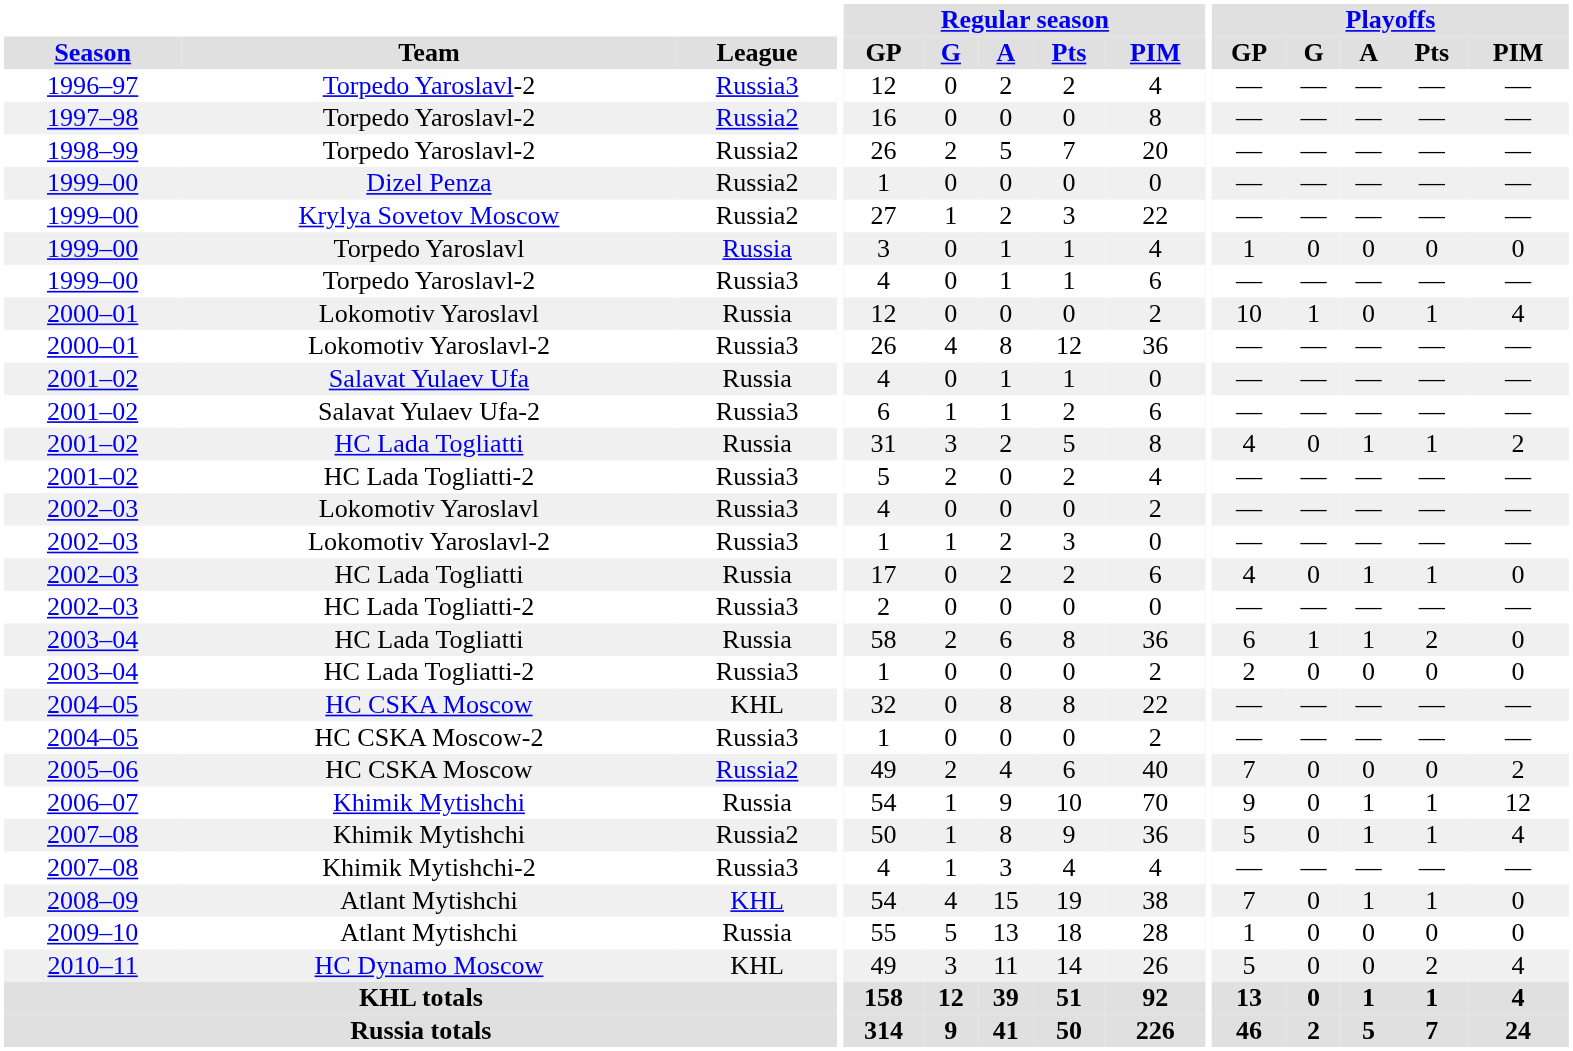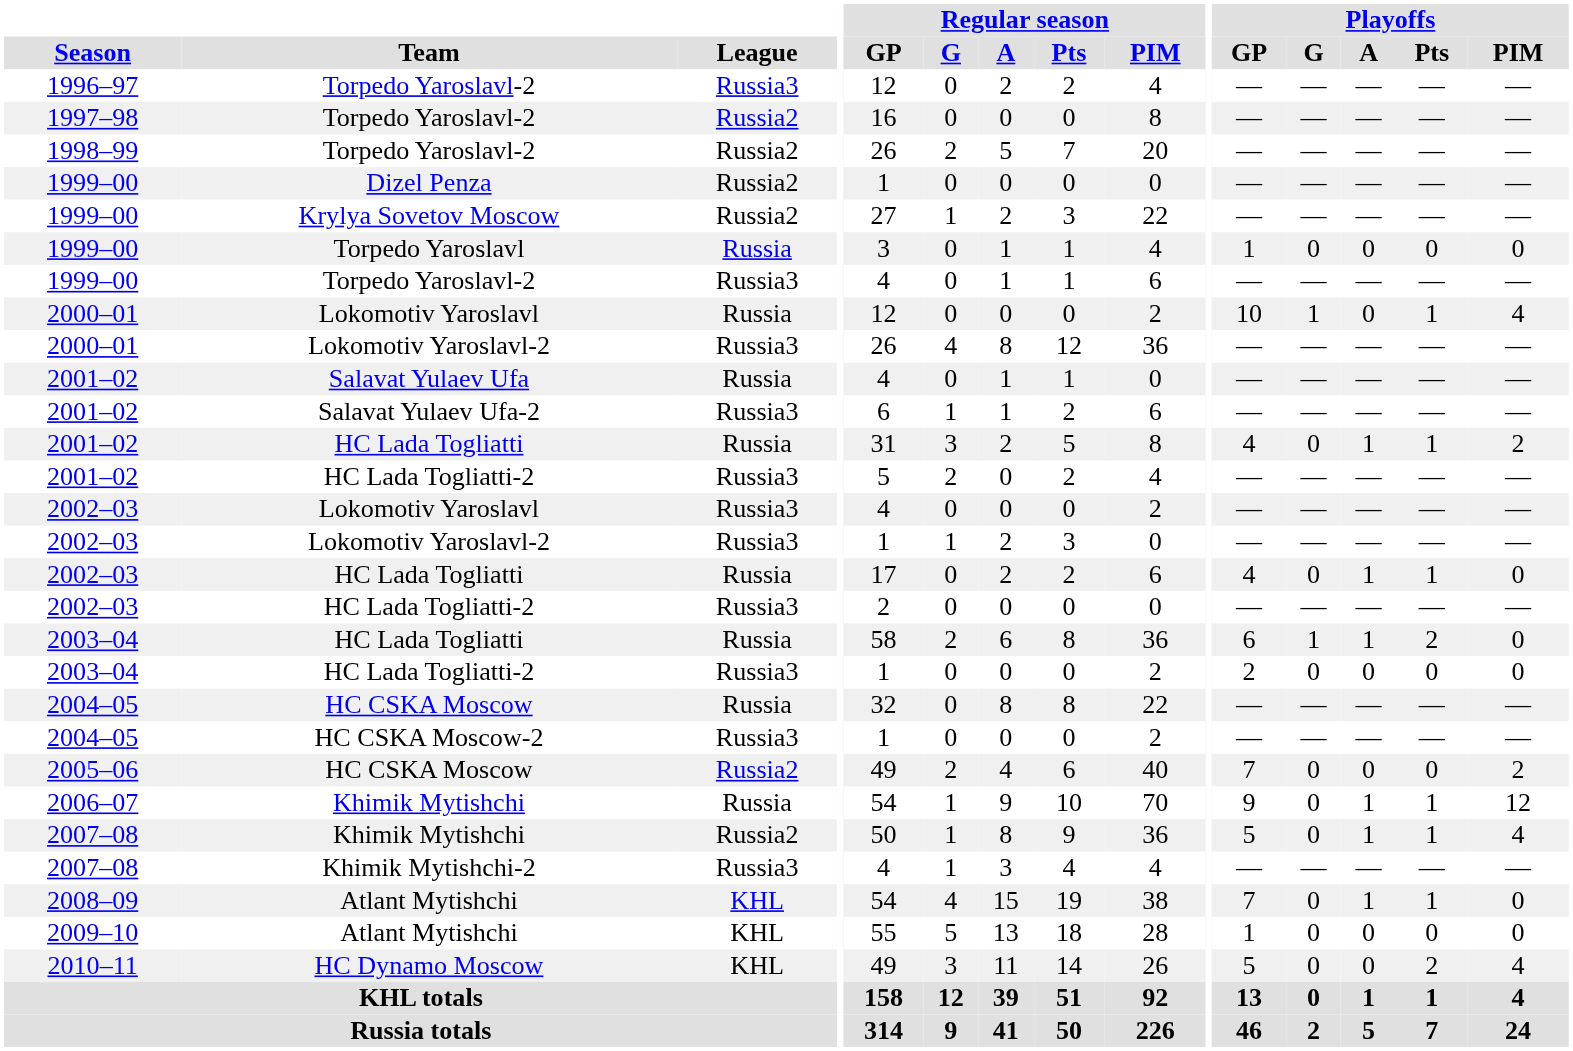2004–05 / HC CSKA Moscow | League: KHL -> Russia
2009–10 / Atlant Mytishchi | League: Russia -> KHL
